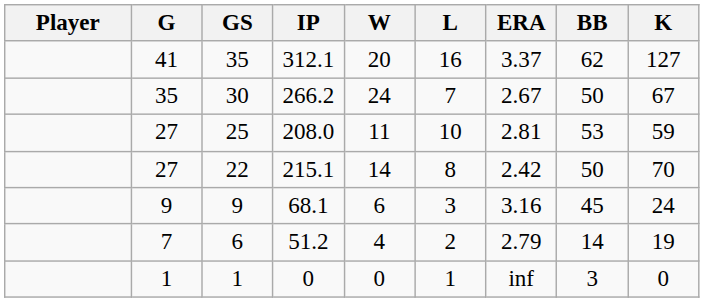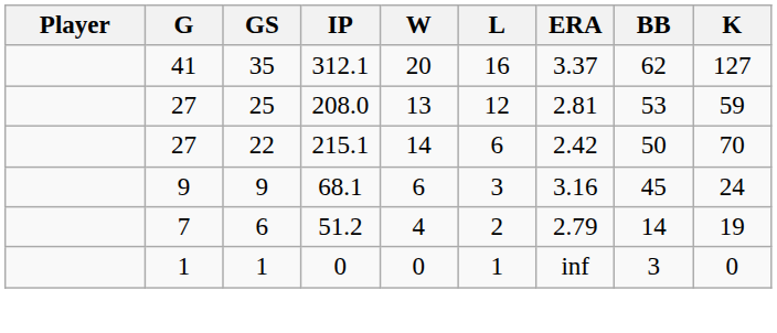- row: 35 | 30 | 266.2 | 24 | 7 | 2.67 | 50 | 67
25 | W: 11 -> 13
25 | L: 10 -> 12
22 | L: 8 -> 6
